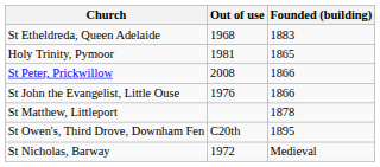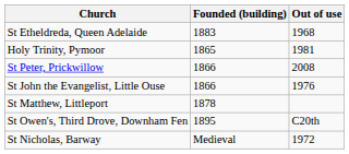columns swapped: Founded (building) <-> Out of use
